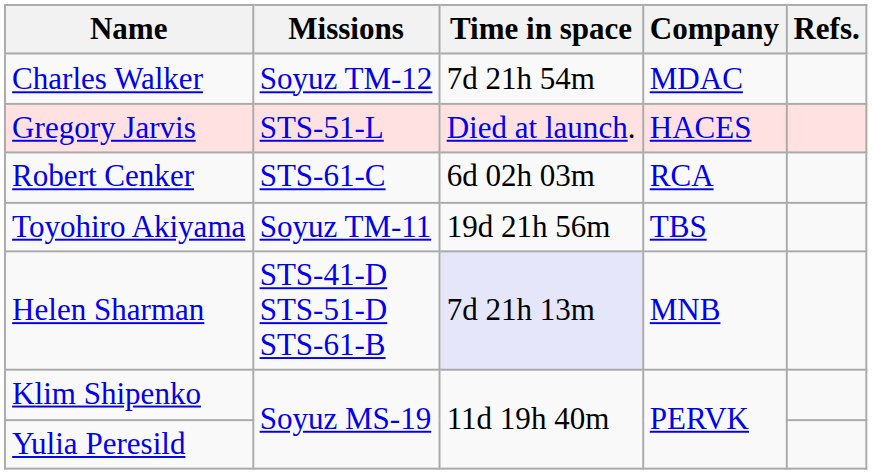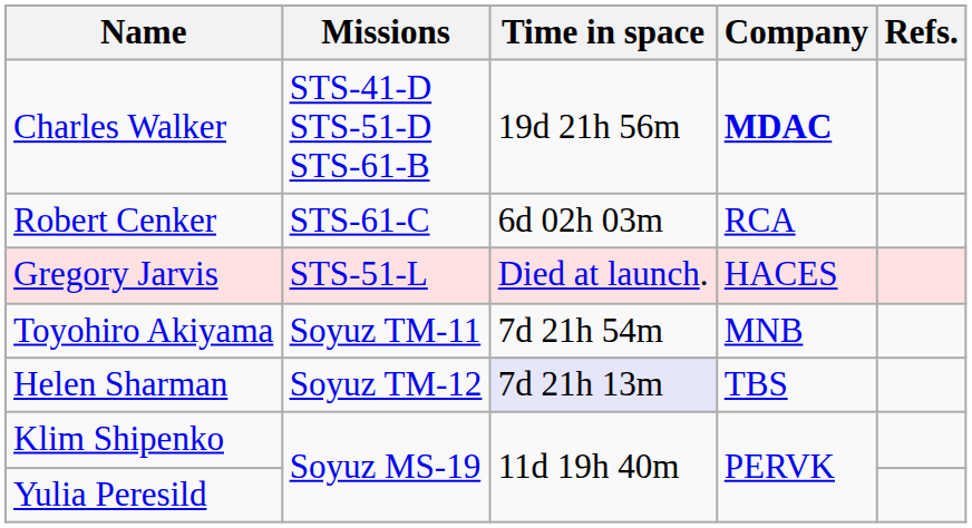Charles Walker | Missions: Soyuz TM-12 -> STS-41-D STS-51-D STS-61-B
Charles Walker | Time in space: 7d 21h 54m -> 19d 21h 56m
Charles Walker | Company: normal -> bold
rows swapped: Robert Cenker <-> Gregory Jarvis
Toyohiro Akiyama | Time in space: 19d 21h 56m -> 7d 21h 54m
Toyohiro Akiyama | Company: TBS -> MNB
Helen Sharman | Missions: STS-41-D STS-51-D STS-61-B -> Soyuz TM-12
Helen Sharman | Company: MNB -> TBS
